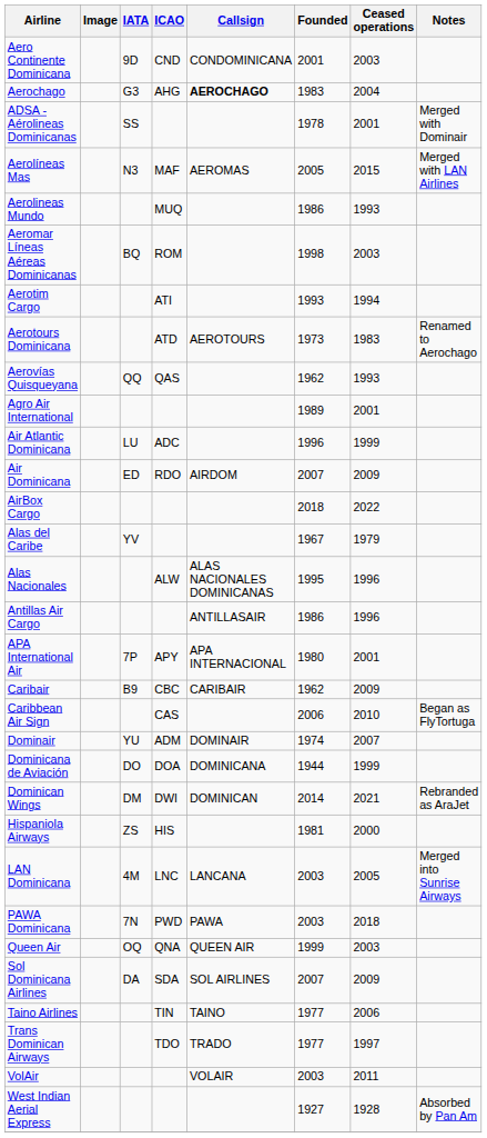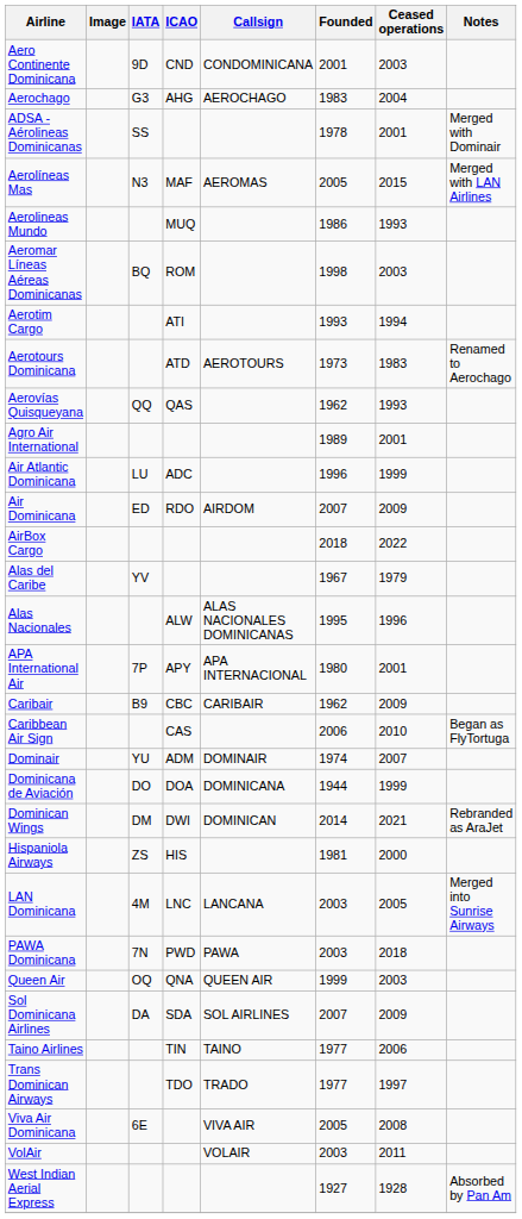Aerochago | Callsign: bold -> normal
- row: Antillas Air Cargo | ANTILLASAIR | 1986 | 1996
+ row: Viva Air Dominicana | 6E | VIVA AIR | 2005 | 2008
